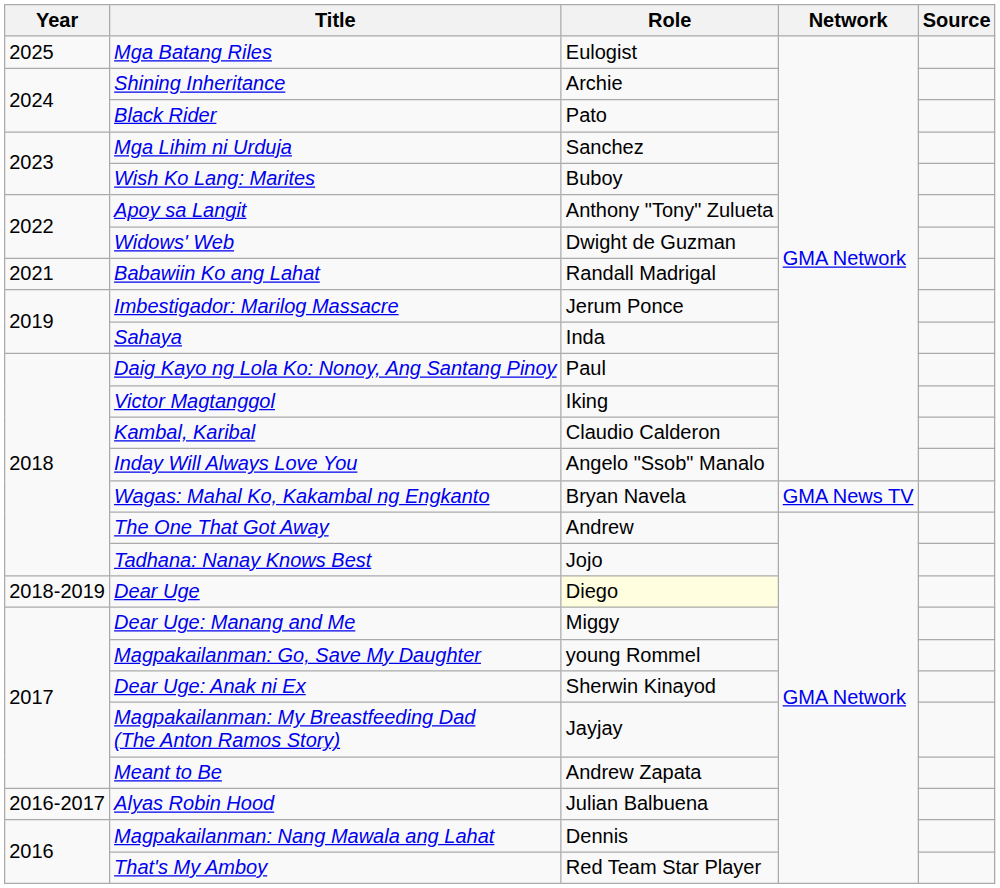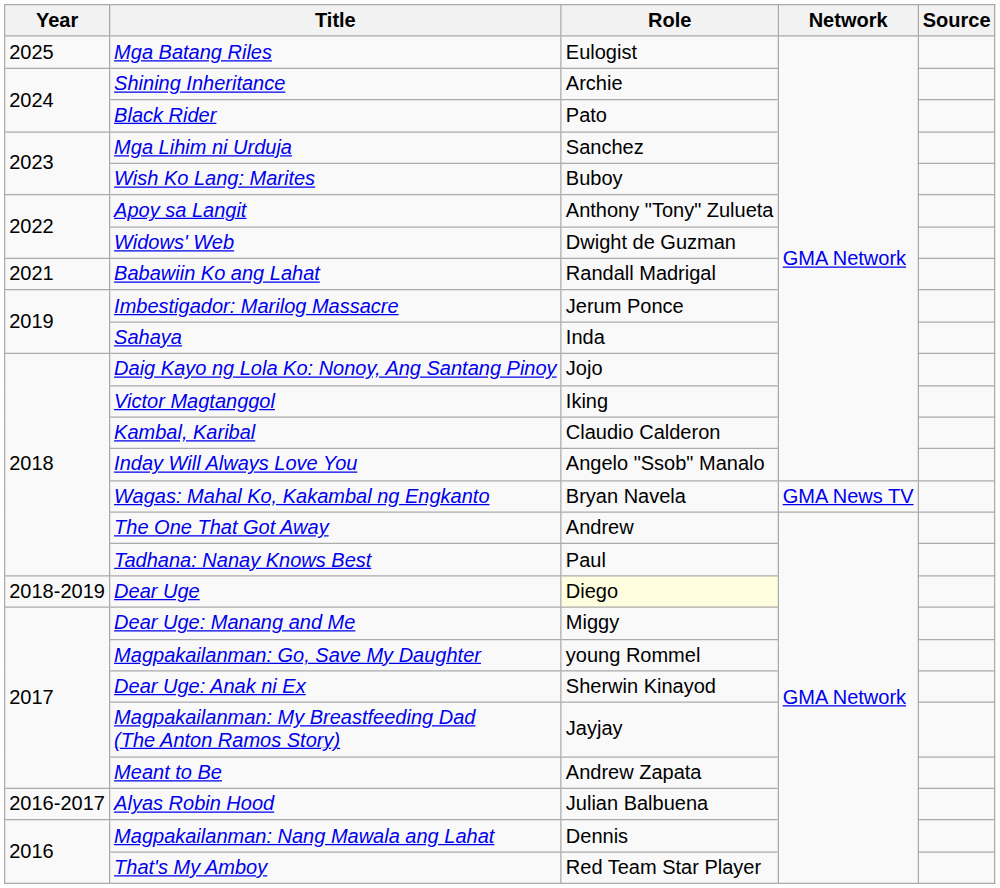Daig Kayo ng Lola Ko: Nonoy, Ang Santang Pinoy | Role: Paul -> Jojo
Tadhana: Nanay Knows Best | Role: Jojo -> Paul
